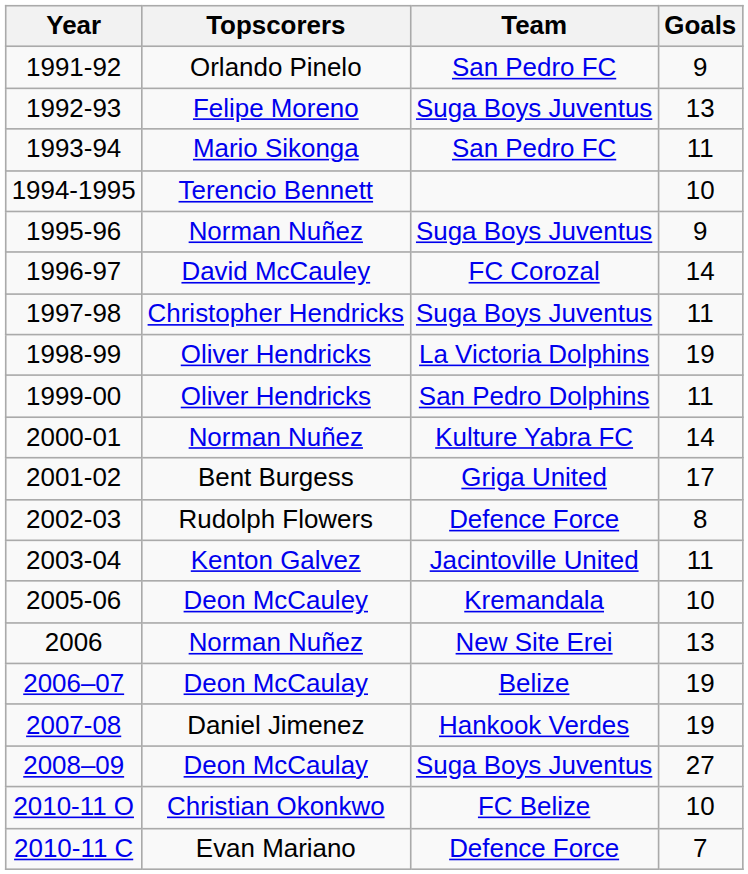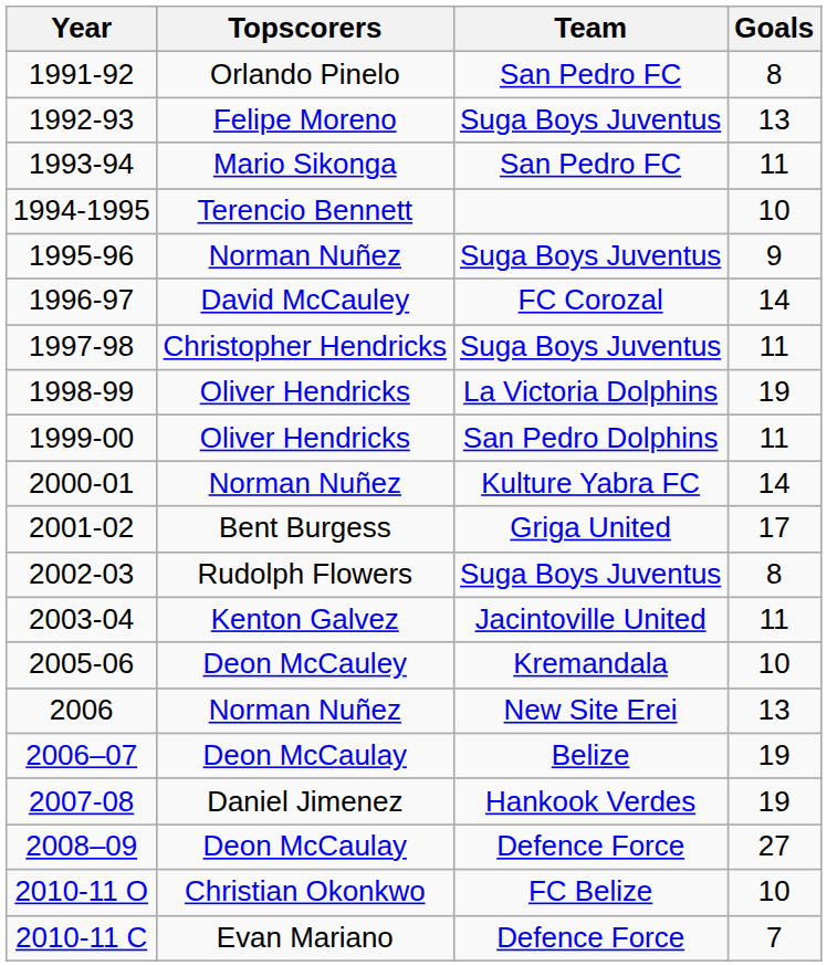1991-92 | Goals: 9 -> 8
2002-03 | Team: Defence Force -> Suga Boys Juventus
2008–09 | Team: Suga Boys Juventus -> Defence Force
